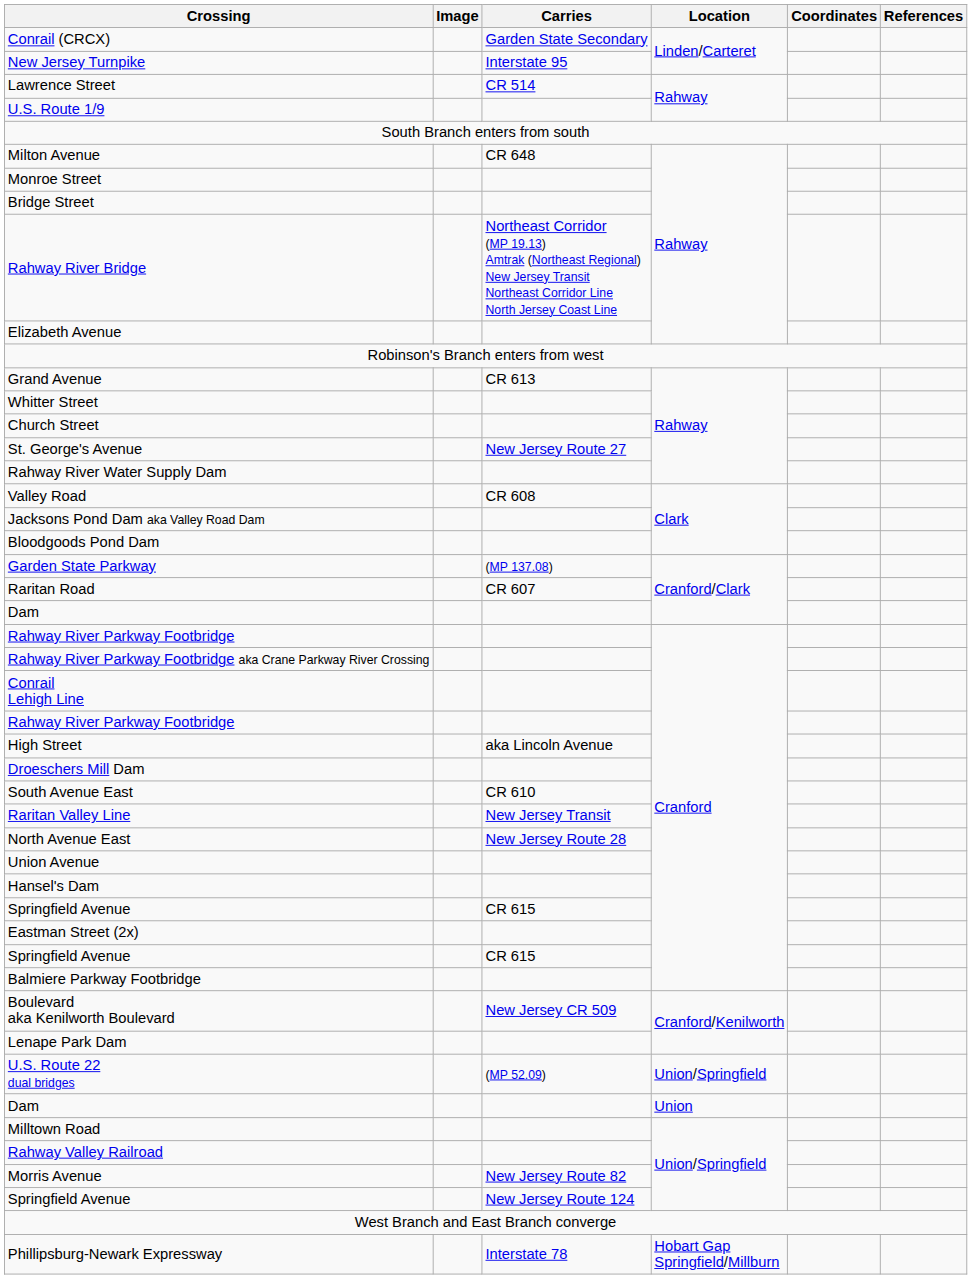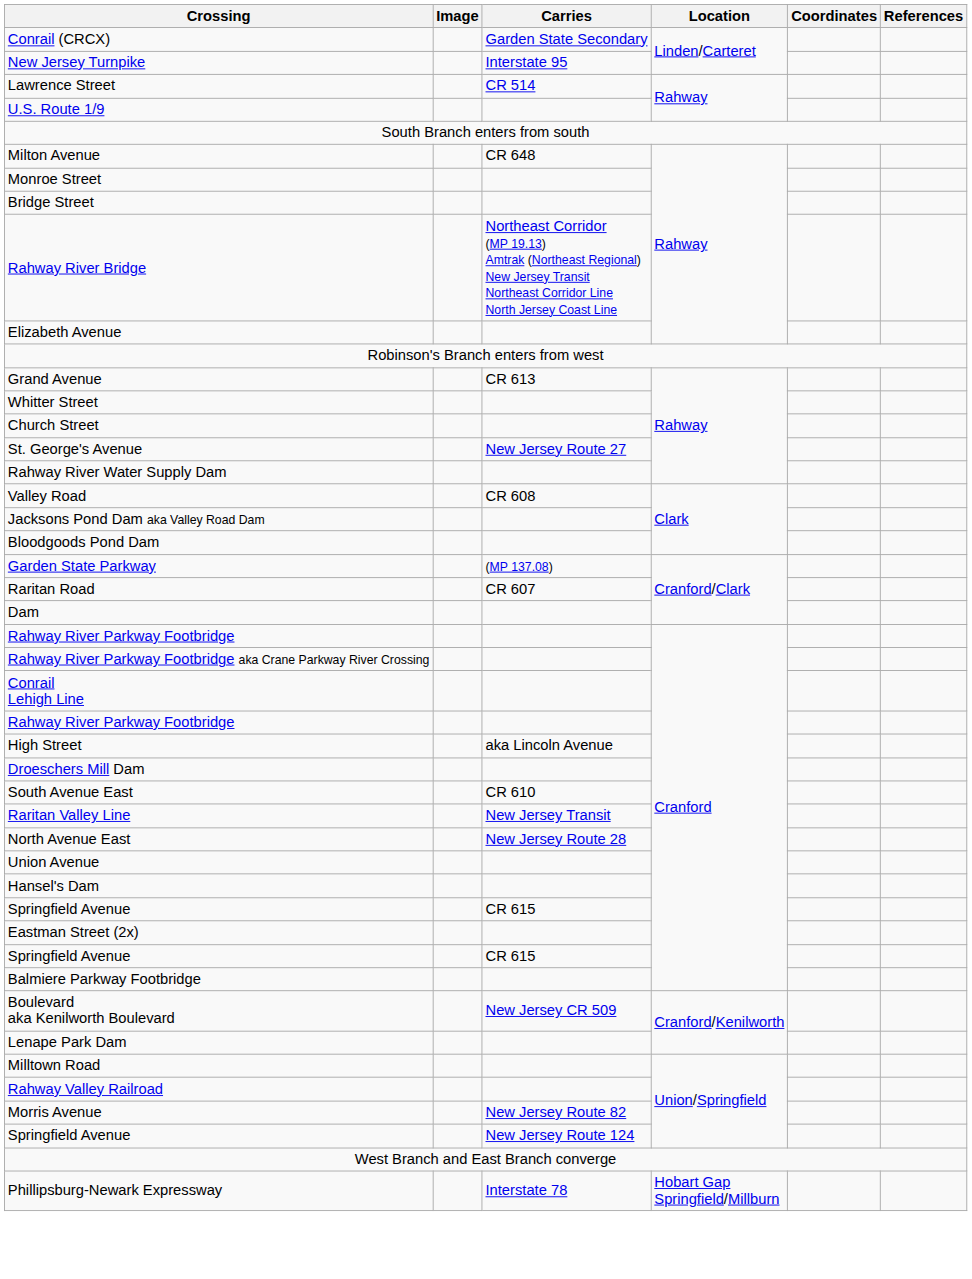- row: U.S. Route 22 dual bridges | (MP 52.09) | Union/Springfield
- row: Dam | Union
